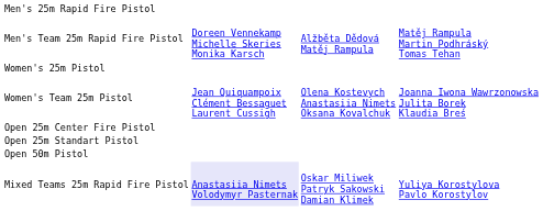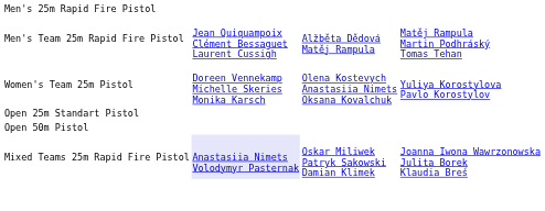Men's Team 25m Rapid Fire Pistol | column 2: Doreen Vennekamp Michelle Skeries Monika Karsch -> Jean Quiquampoix Clément Bessaguet Laurent Cussigh
- row: Women's 25m Pistol
Women's Team 25m Pistol | column 2: Jean Quiquampoix Clément Bessaguet Laurent Cussigh -> Doreen Vennekamp Michelle Skeries Monika Karsch
Women's Team 25m Pistol | column 4: Joanna Iwona Wawrzonowska Julita Borek Klaudia Breś -> Yuliya Korostylova Pavlo Korostylov
- row: Open 25m Center Fire Pistol
Mixed Teams 25m Rapid Fire Pistol | column 4: Yuliya Korostylova Pavlo Korostylov -> Joanna Iwona Wawrzonowska Julita Borek Klaudia Breś
